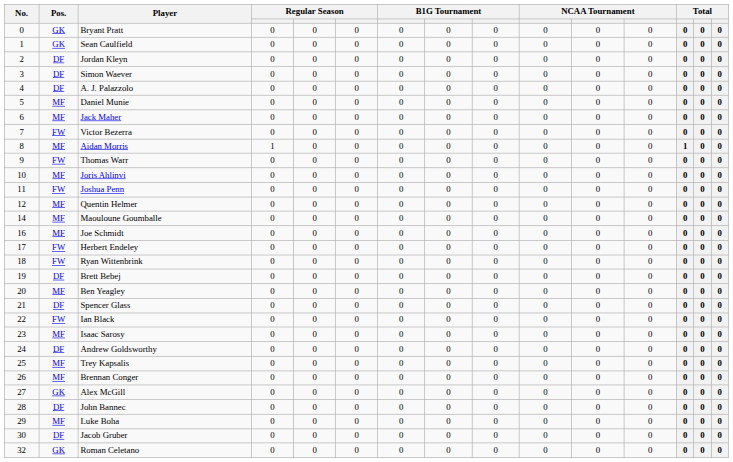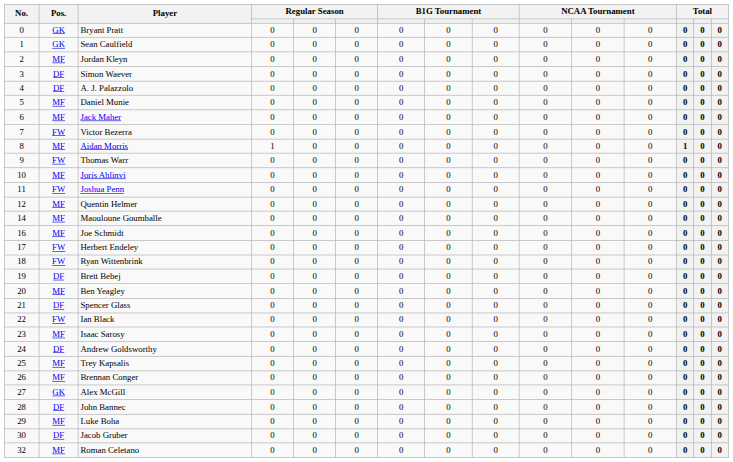Jordan Kleyn | Pos.: DF -> MF
Roman Celetano | Pos.: GK -> MF
